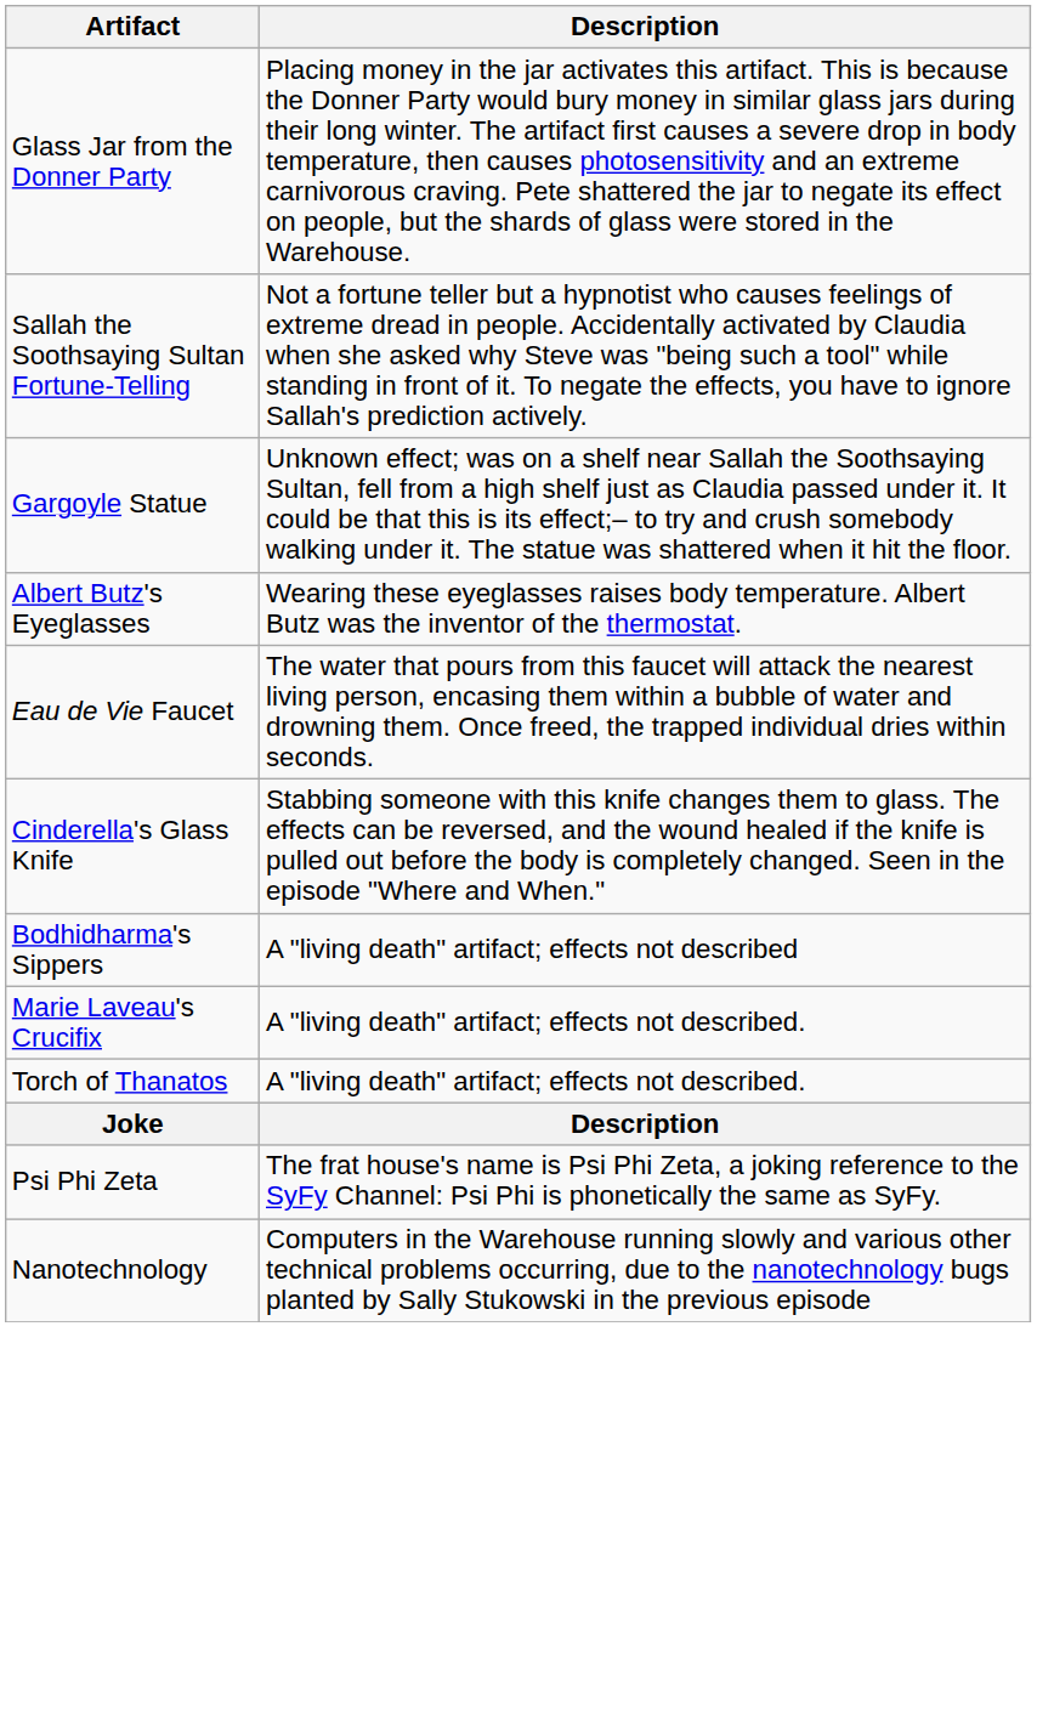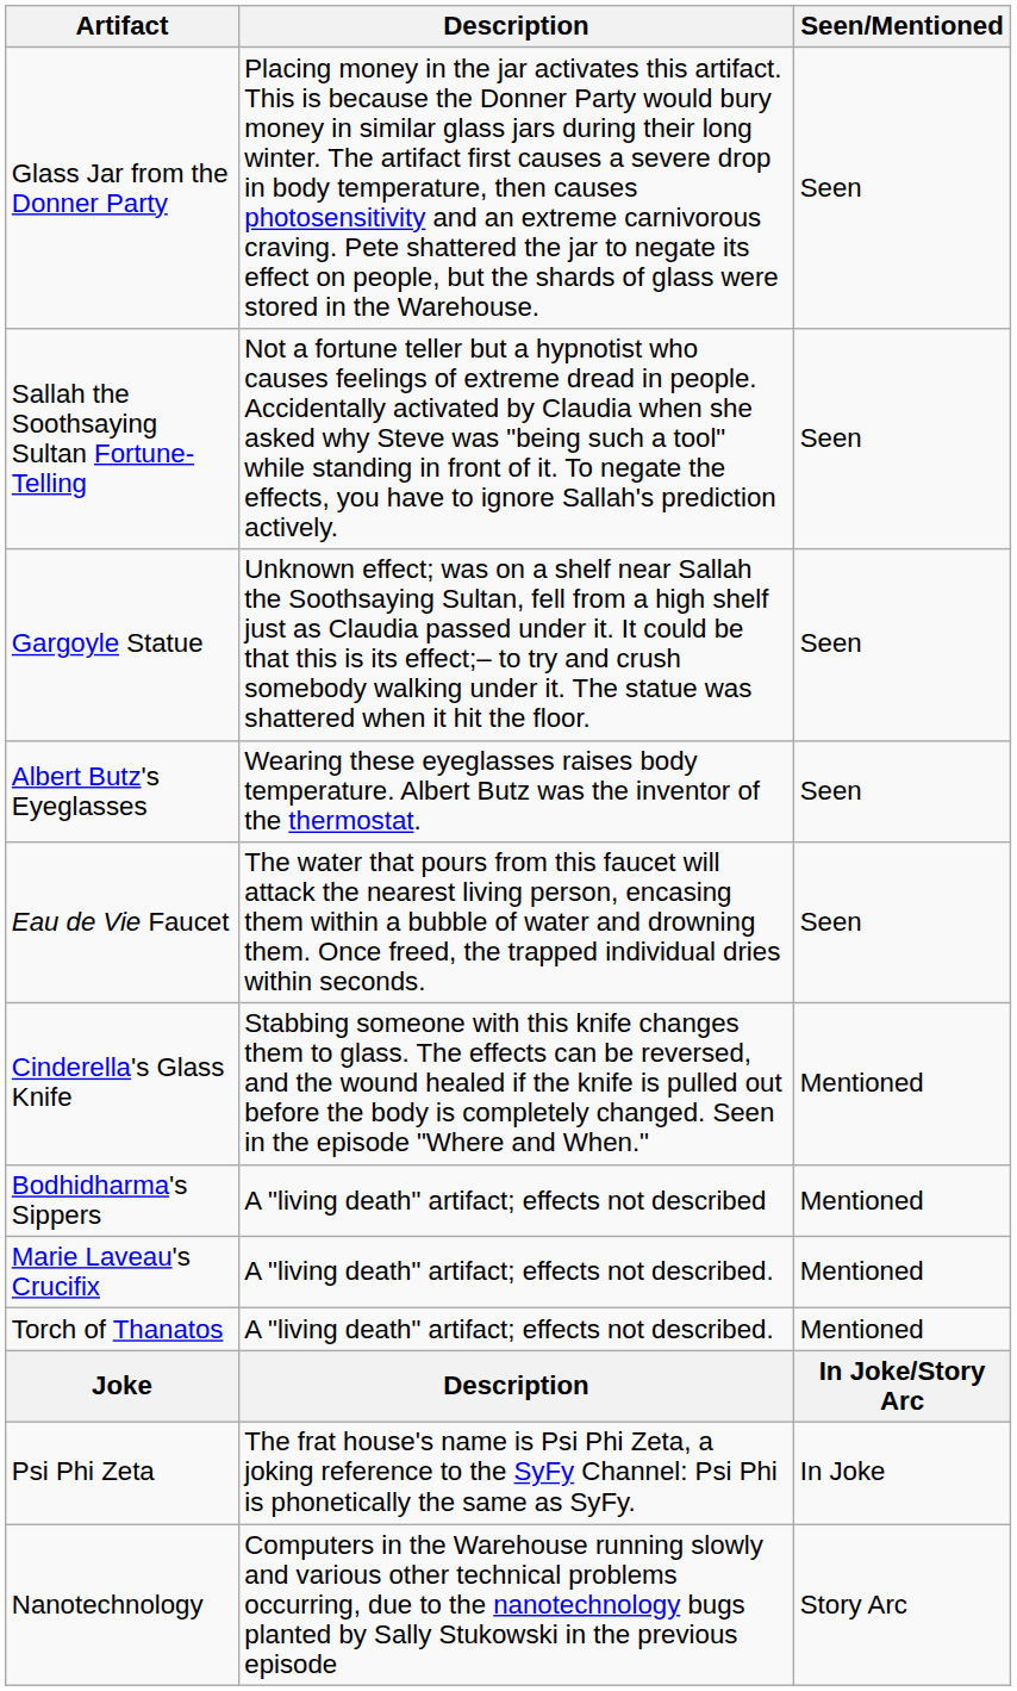+ column: Seen/Mentioned | Seen | Seen | Seen | Seen | Seen | Mentioned | Mentioned | Mentioned | Mentioned | In Joke/Story Arc | In Joke | Story Arc
